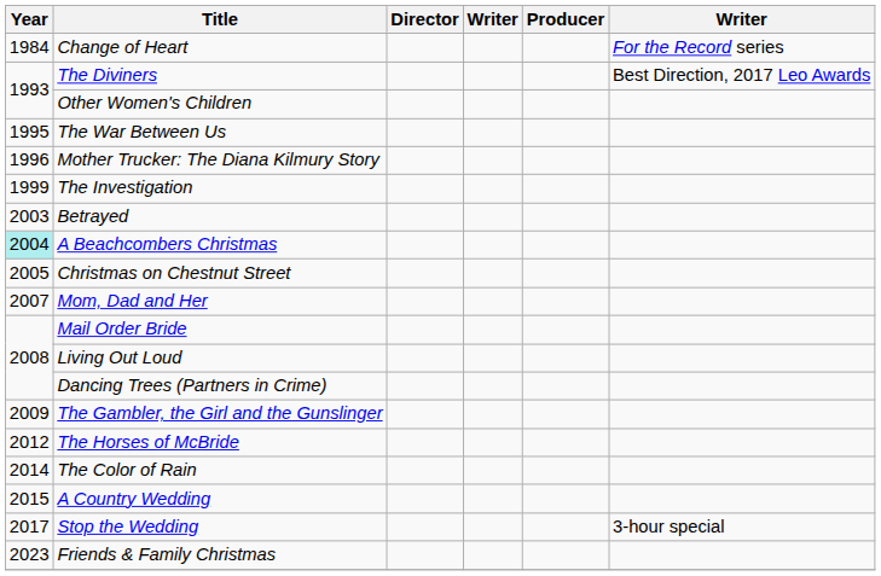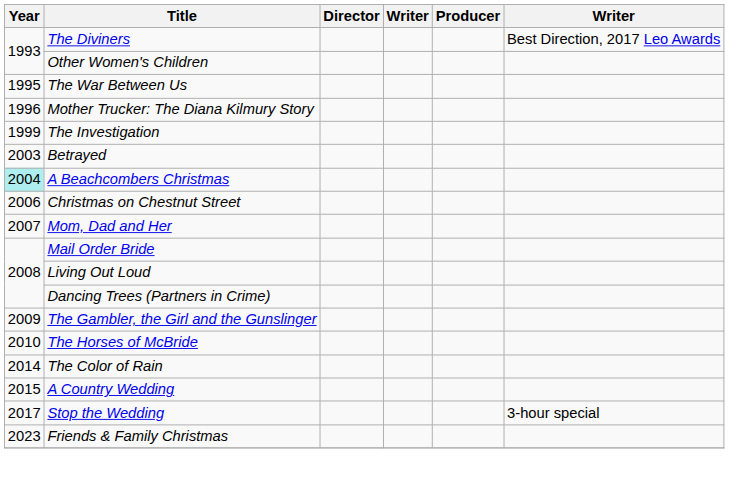- row: 1984 | Change of Heart | For the Record series
Christmas on Chestnut Street | Year: 2005 -> 2006
The Horses of McBride | Year: 2012 -> 2010
